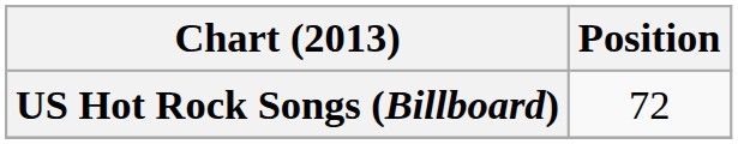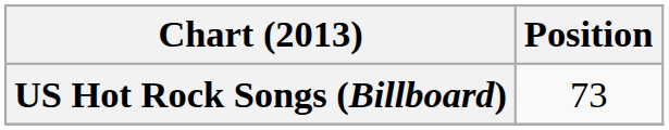US Hot Rock Songs (Billboard) | Position: 72 -> 73
